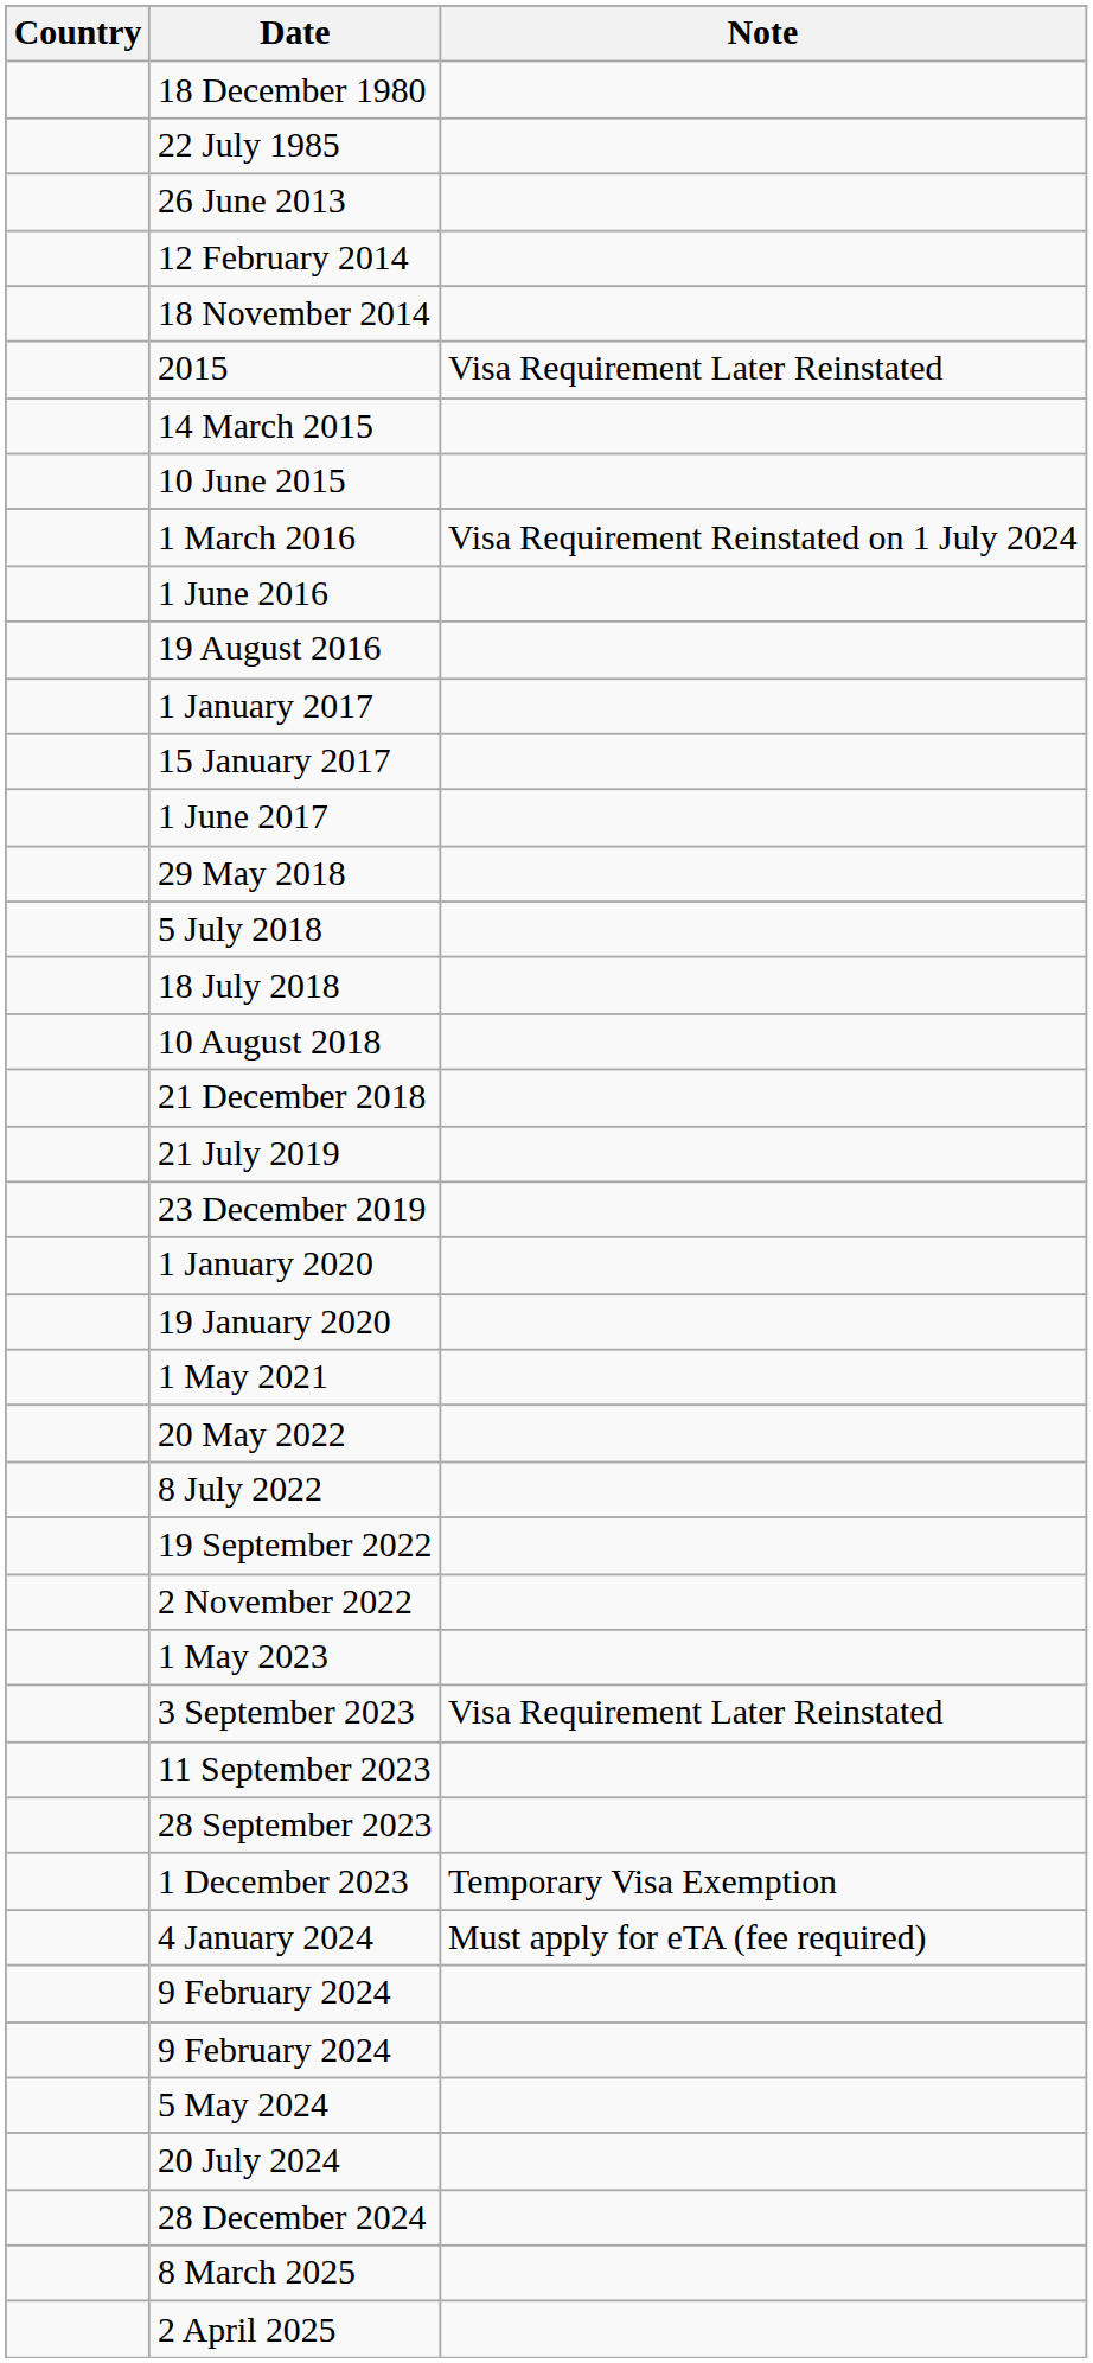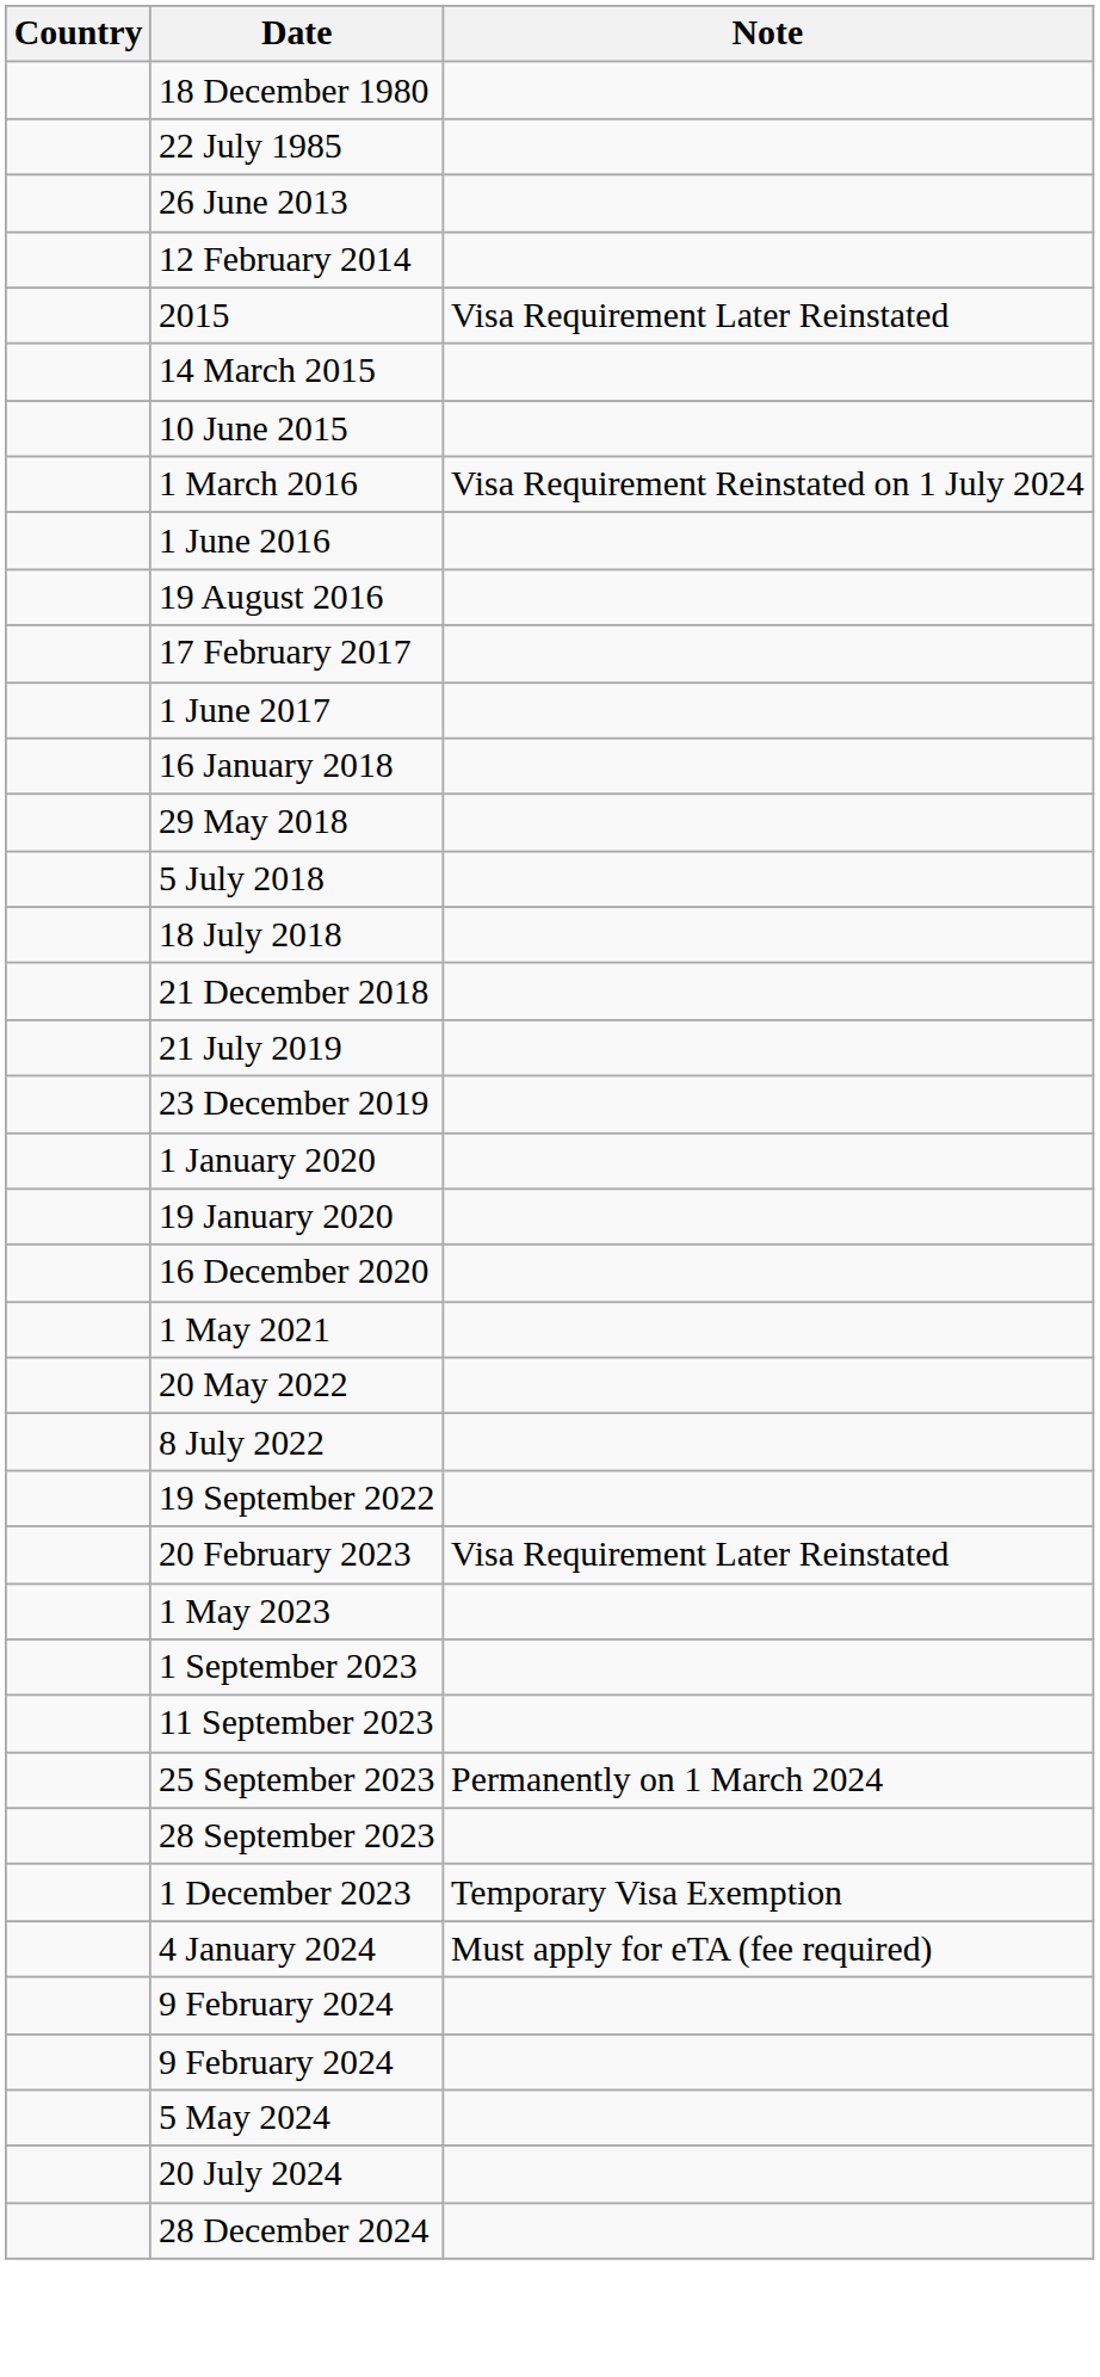- row: 18 November 2014
- row: 1 January 2017
- row: 15 January 2017
+ row: 17 February 2017
+ row: 16 January 2018
- row: 10 August 2018
+ row: 16 December 2020
- row: 2 November 2022
+ row: 20 February 2023 | Visa Requirement Later Reinstated
+ row: 1 September 2023
- row: 3 September 2023 | Visa Requirement Later Reinstated
+ row: 25 September 2023 | Permanently on 1 March 2024
- row: 8 March 2025
- row: 2 April 2025
